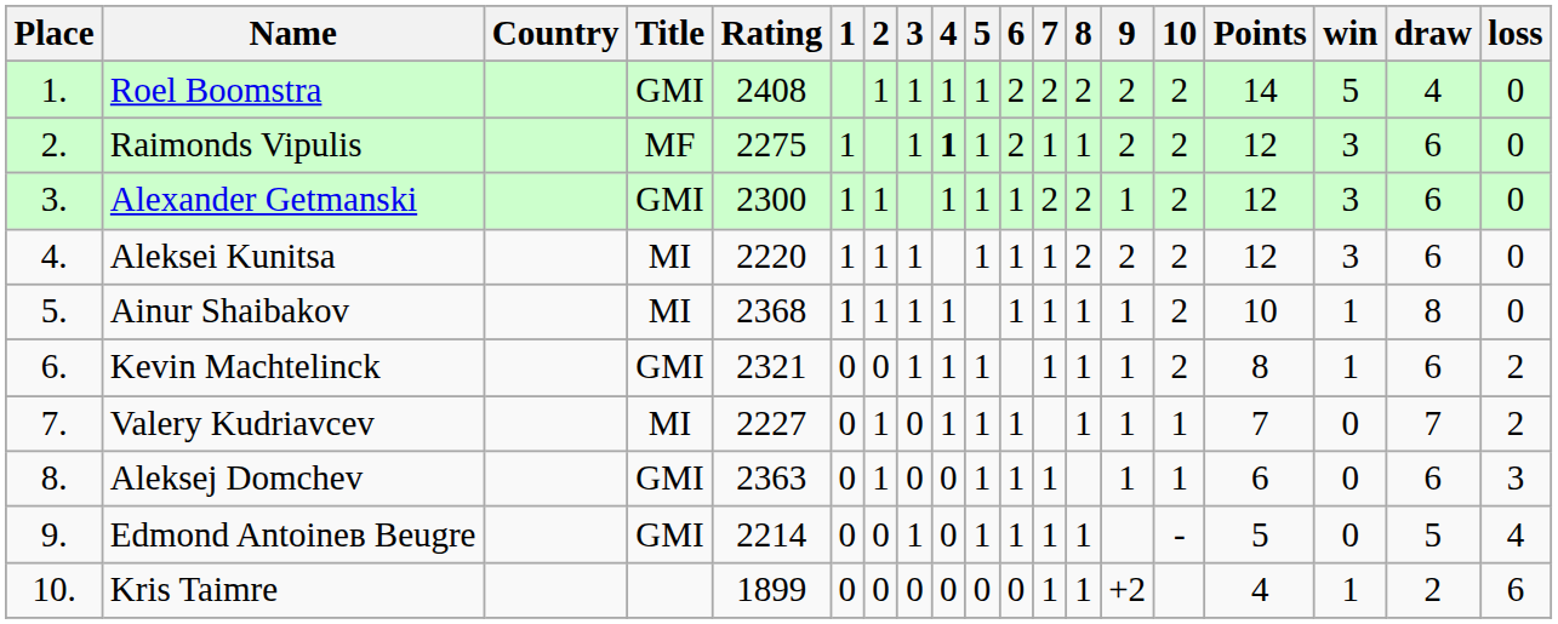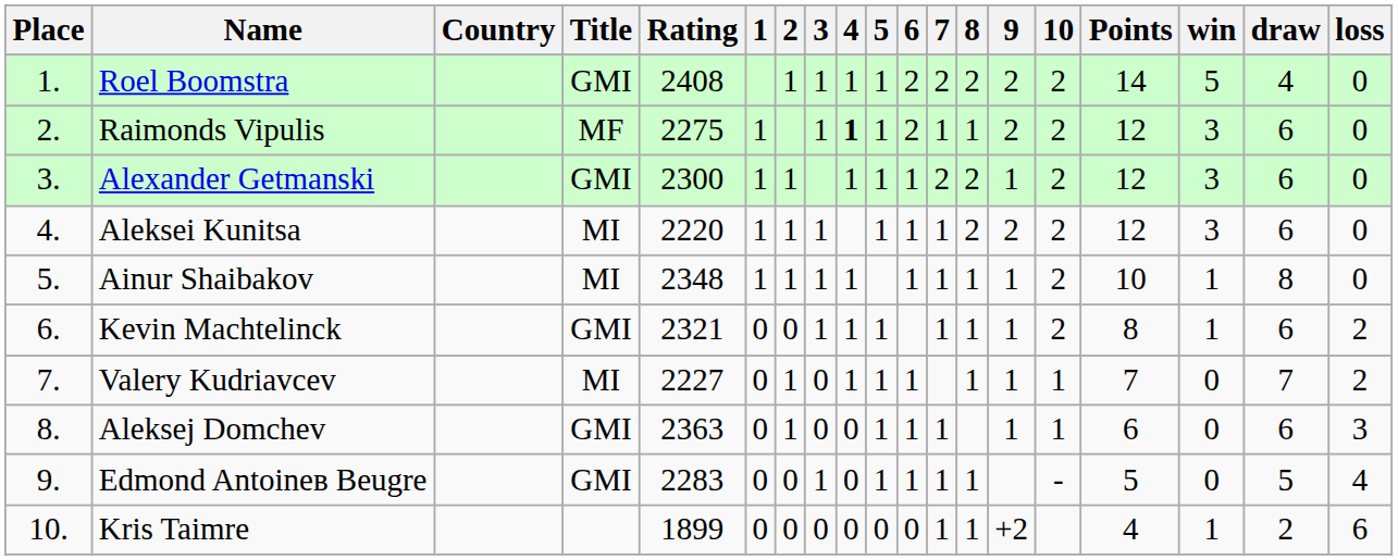Ainur Shaibakov | Rating: 2368 -> 2348
Edmond Antoineв Beugre | Rating: 2214 -> 2283
